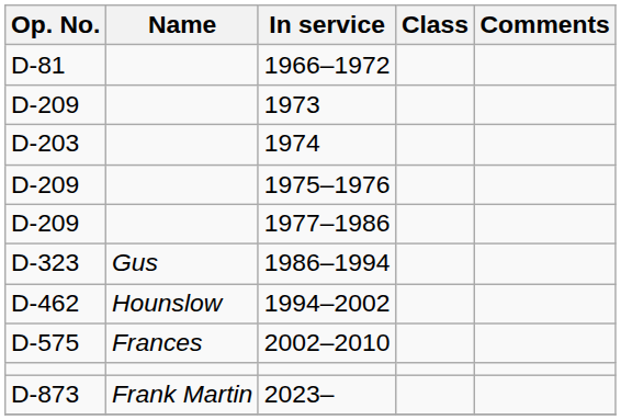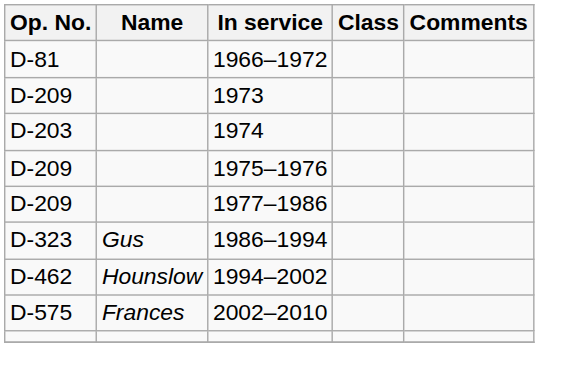- row: D-873 | Frank Martin | 2023–
